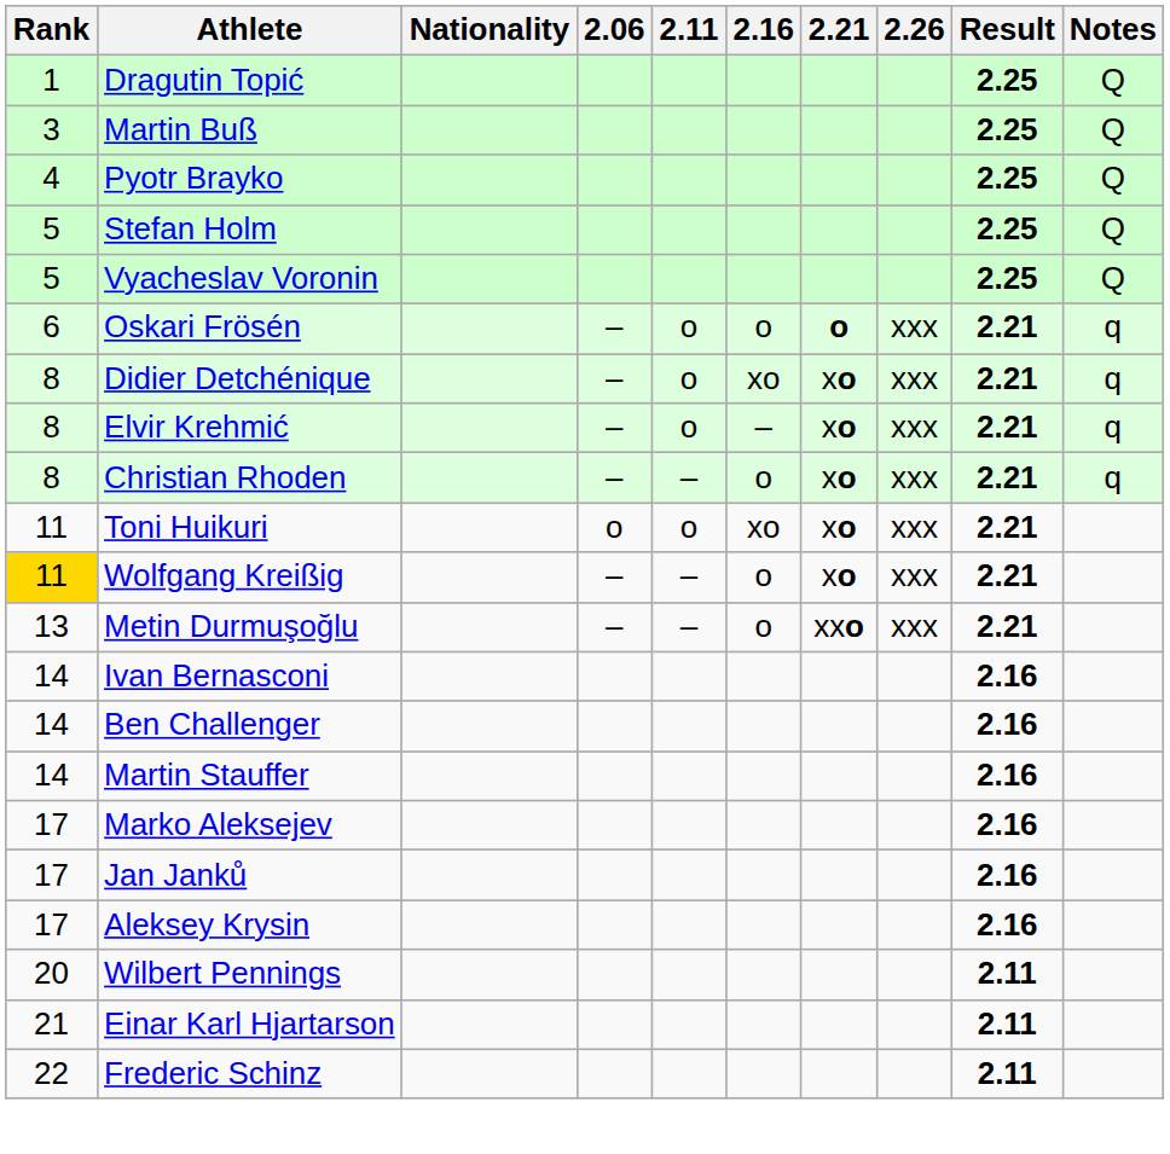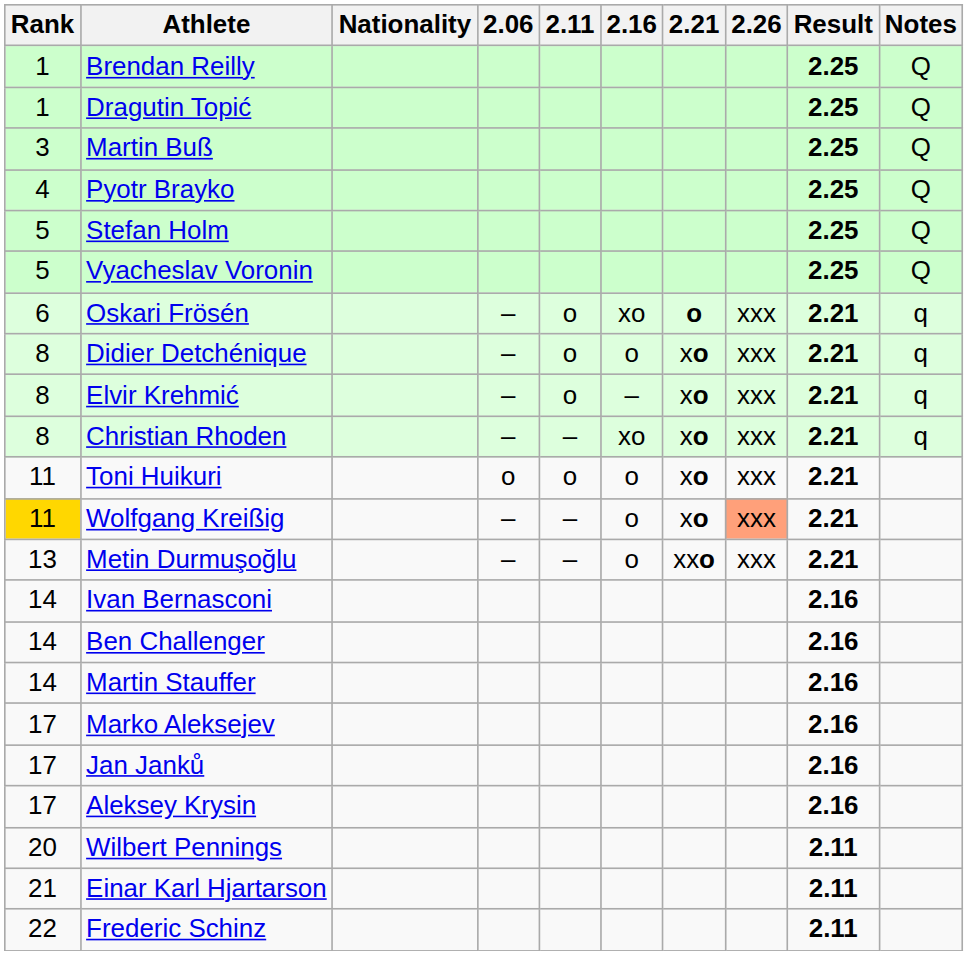+ row: 1 | Brendan Reilly | 2.25 | Q
Oskari Frösén | 2.16: o -> xo
Didier Detchénique | 2.16: xo -> o
Christian Rhoden | 2.16: o -> xo
Toni Huikuri | 2.16: xo -> o
Wolfgang Kreißig | 2.26: no background -> lightsalmon background
